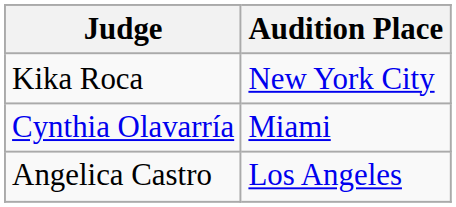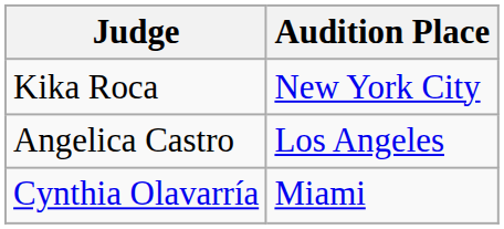rows swapped: Angelica Castro <-> Cynthia Olavarría
